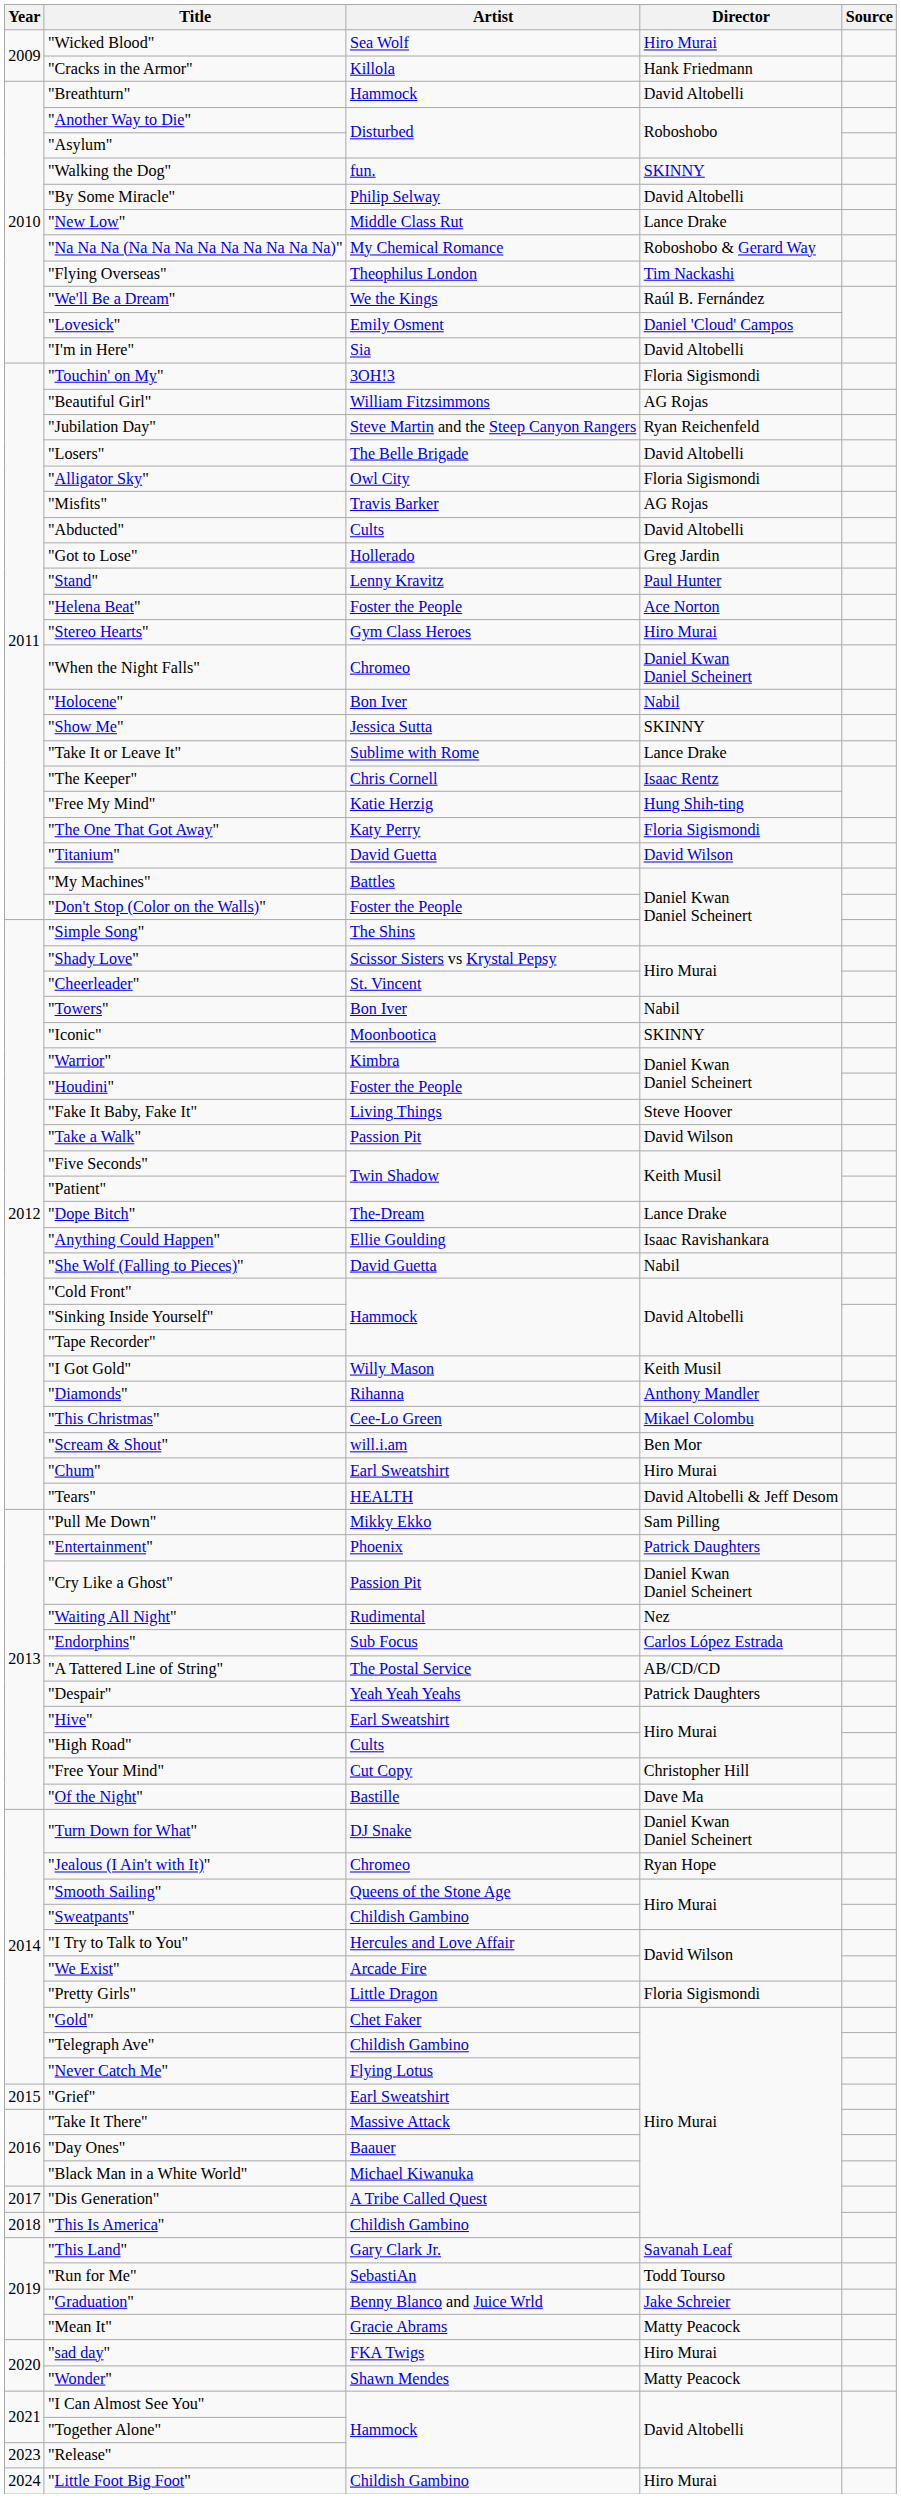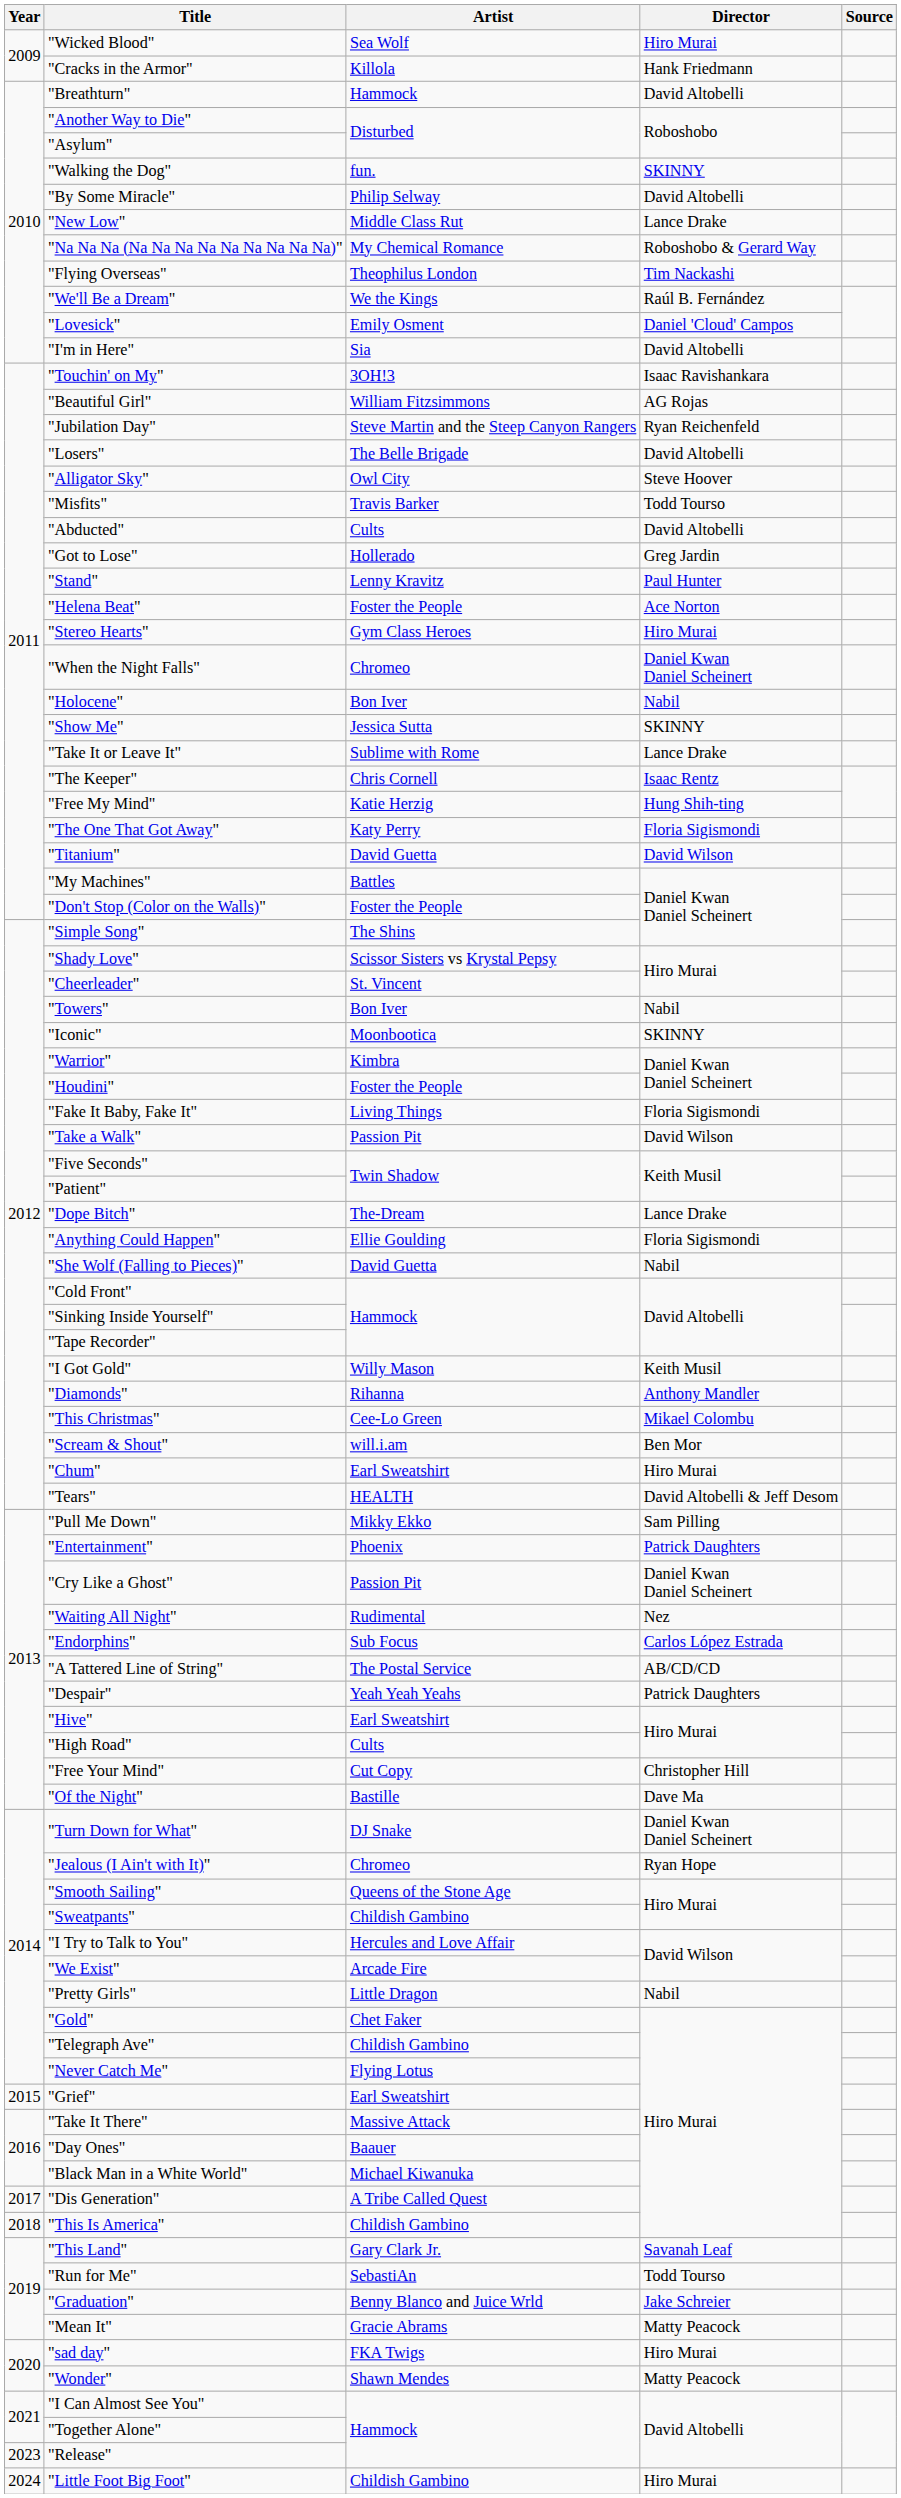"Touchin' on My" | Director: Floria Sigismondi -> Isaac Ravishankara
"Alligator Sky" | Director: Floria Sigismondi -> Steve Hoover
"Misfits" | Director: AG Rojas -> Todd Tourso
"Fake It Baby, Fake It" | Director: Steve Hoover -> Floria Sigismondi
"Anything Could Happen" | Director: Isaac Ravishankara -> Floria Sigismondi
"Pretty Girls" | Director: Floria Sigismondi -> Nabil
